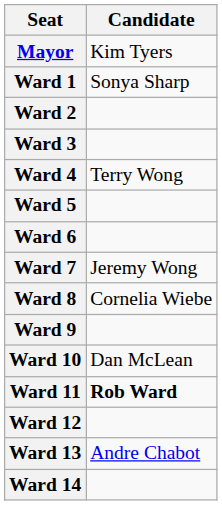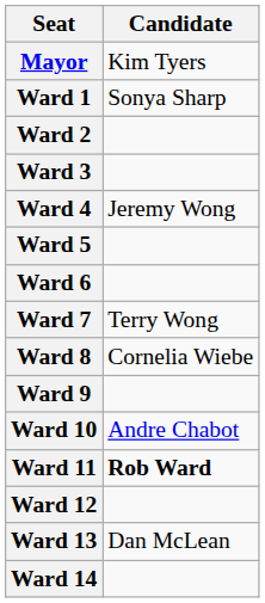Ward 4 | Candidate: Terry Wong -> Jeremy Wong
Ward 7 | Candidate: Jeremy Wong -> Terry Wong
Ward 10 | Candidate: Dan McLean -> Andre Chabot
Ward 13 | Candidate: Andre Chabot -> Dan McLean
